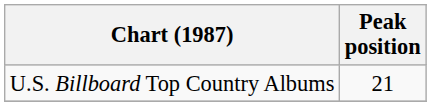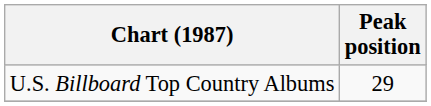U.S. Billboard Top Country Albums | Peak position: 21 -> 29
